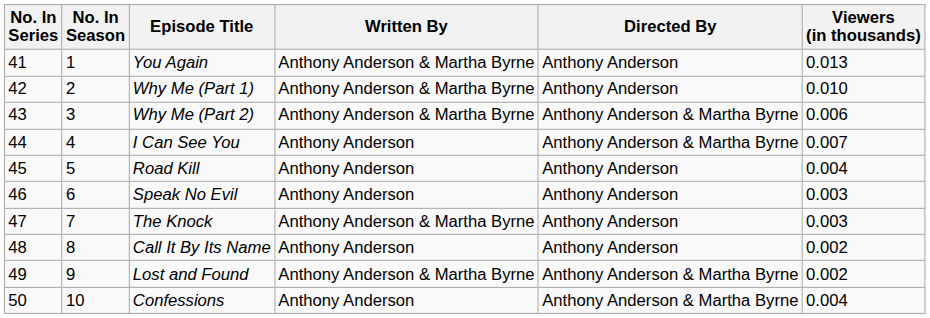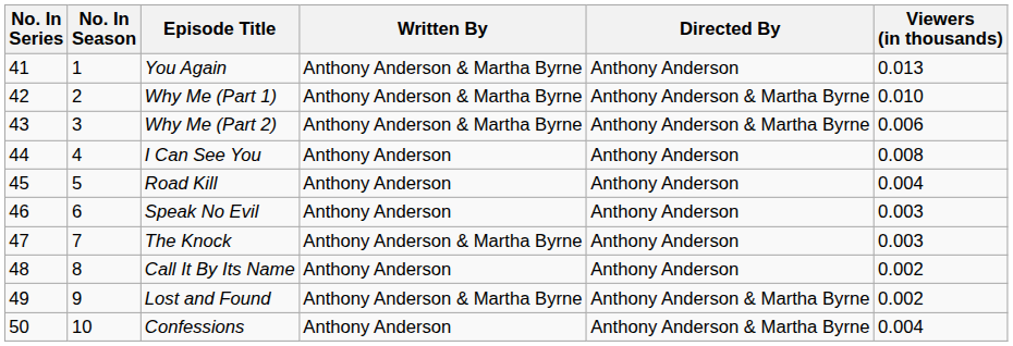Why Me (Part 1) | Directed By: Anthony Anderson -> Anthony Anderson & Martha Byrne
I Can See You | Directed By: Anthony Anderson & Martha Byrne -> Anthony Anderson
I Can See You | Viewers (in thousands): 0.007 -> 0.008
